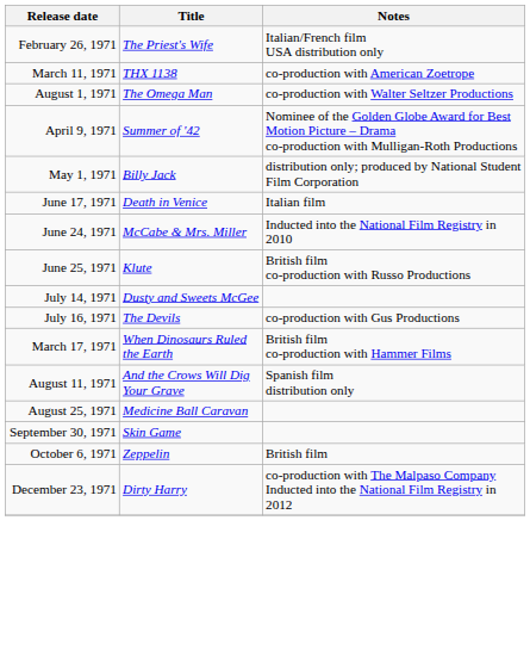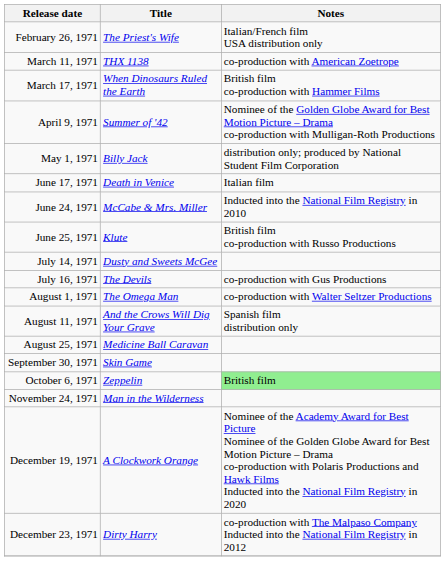rows swapped: March 17, 1971 <-> August 1, 1971
October 6, 1971 | Notes: no background -> lightgreen background
+ row: November 24, 1971 | Man in the Wilderness
+ row: December 19, 1971 | A Clockwork Orange | Nominee of the Academy Award for Best Picture Nominee of the Golden Globe Award for Best Motion Picture – Drama co-production with Polaris Productions and Hawk Films Inducted into the National Film Registry in 2020
